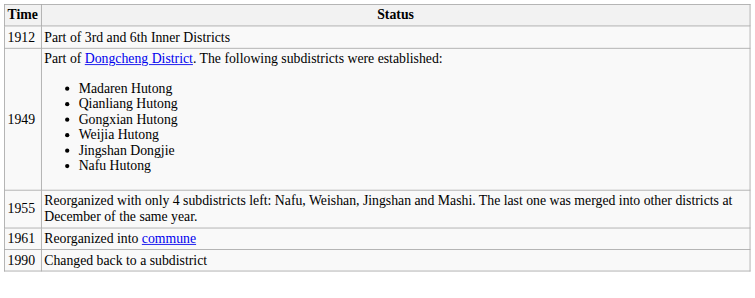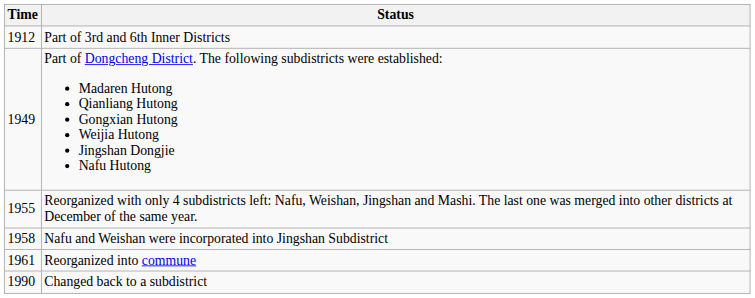+ row: 1958 | Nafu and Weishan were incorporated into Jingshan Subdistrict
